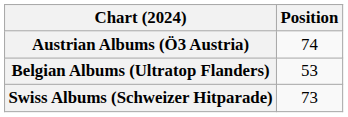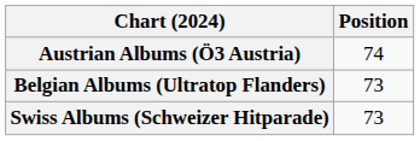Belgian Albums (Ultratop Flanders) | Position: 53 -> 73
